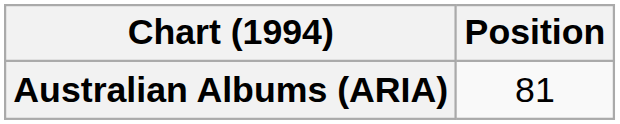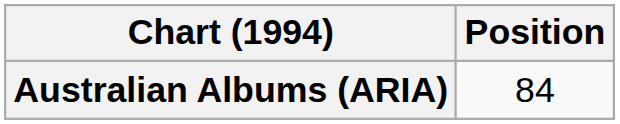Australian Albums (ARIA) | Position: 81 -> 84
